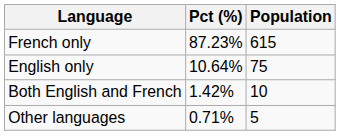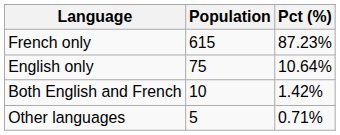columns swapped: Population <-> Pct (%)
